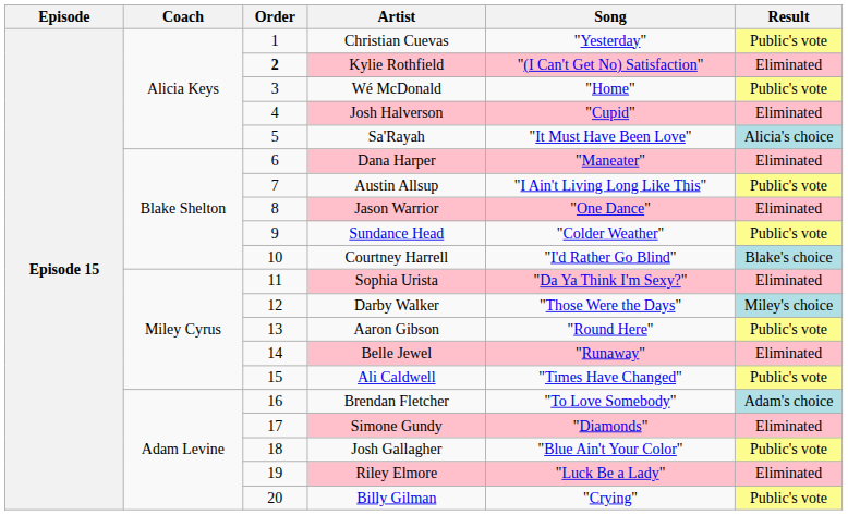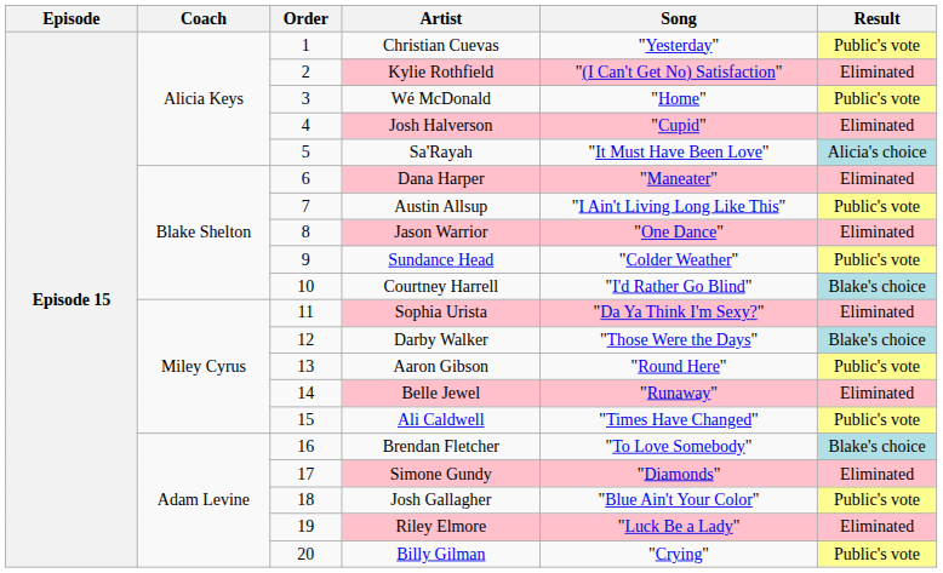Kylie Rothfield | Order: bold -> normal
Darby Walker | Result: Miley's choice -> Blake's choice
Brendan Fletcher | Result: Adam's choice -> Blake's choice
